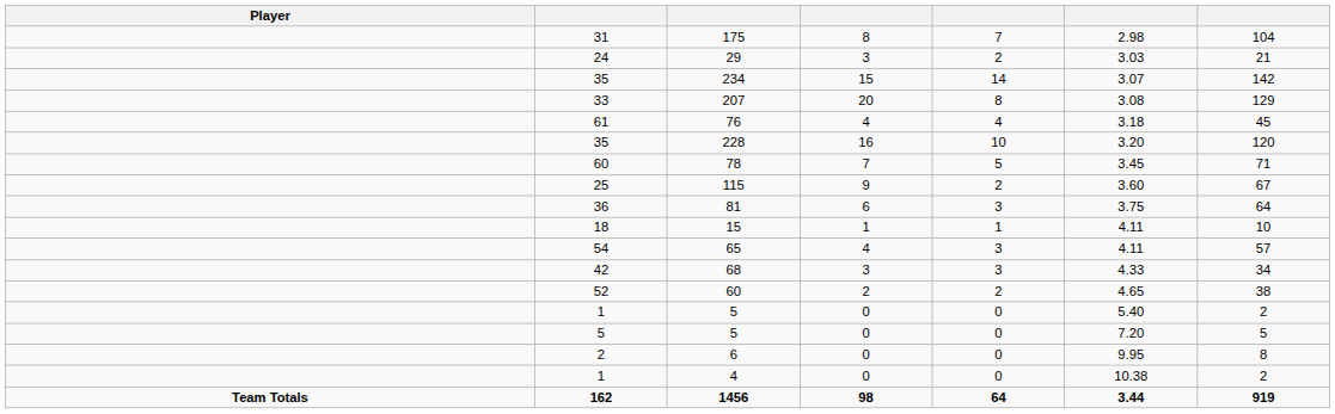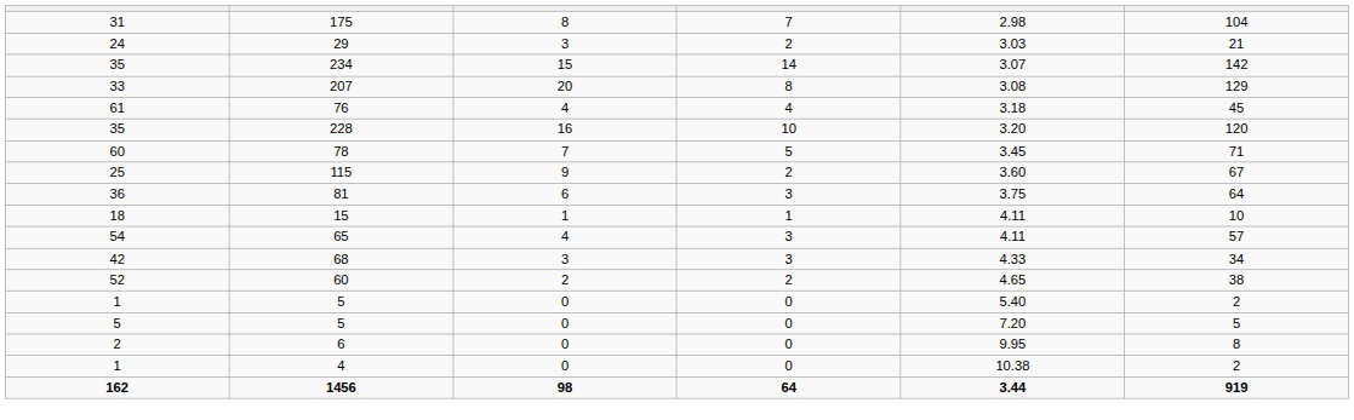- column: Player | Team Totals
